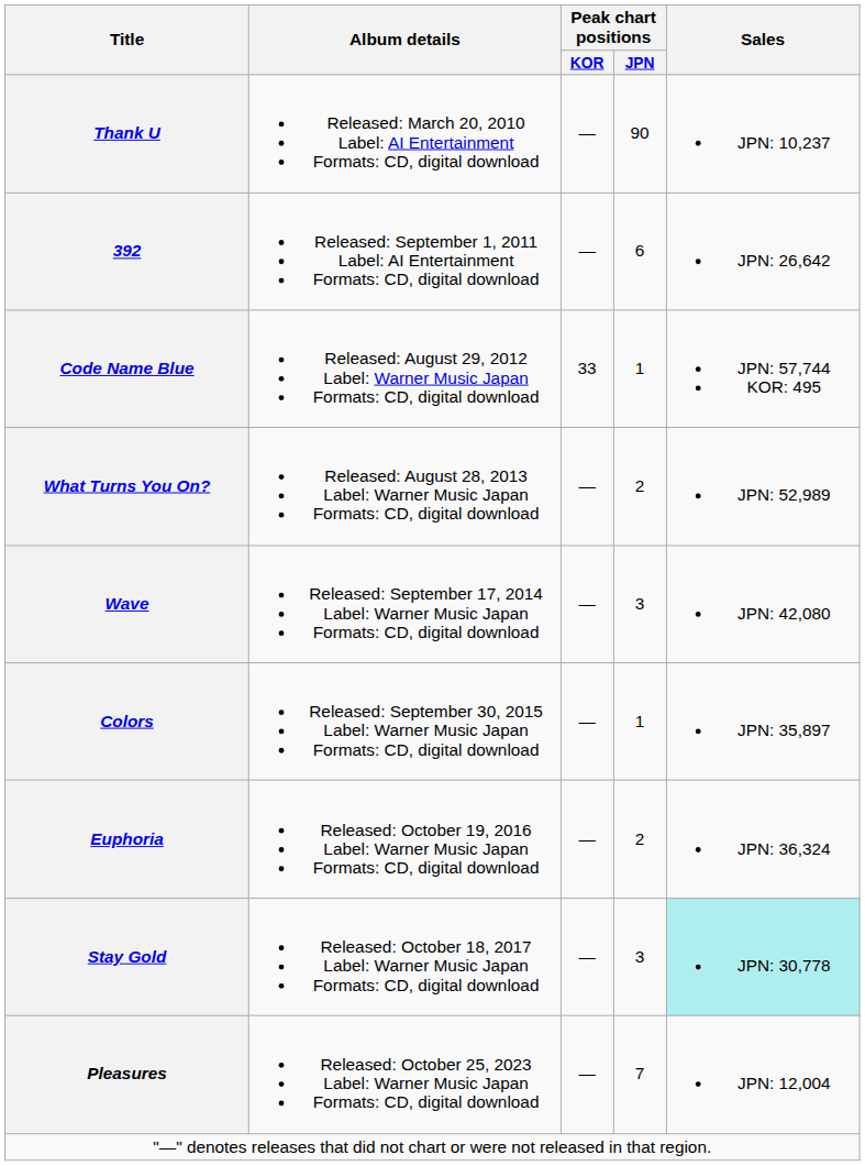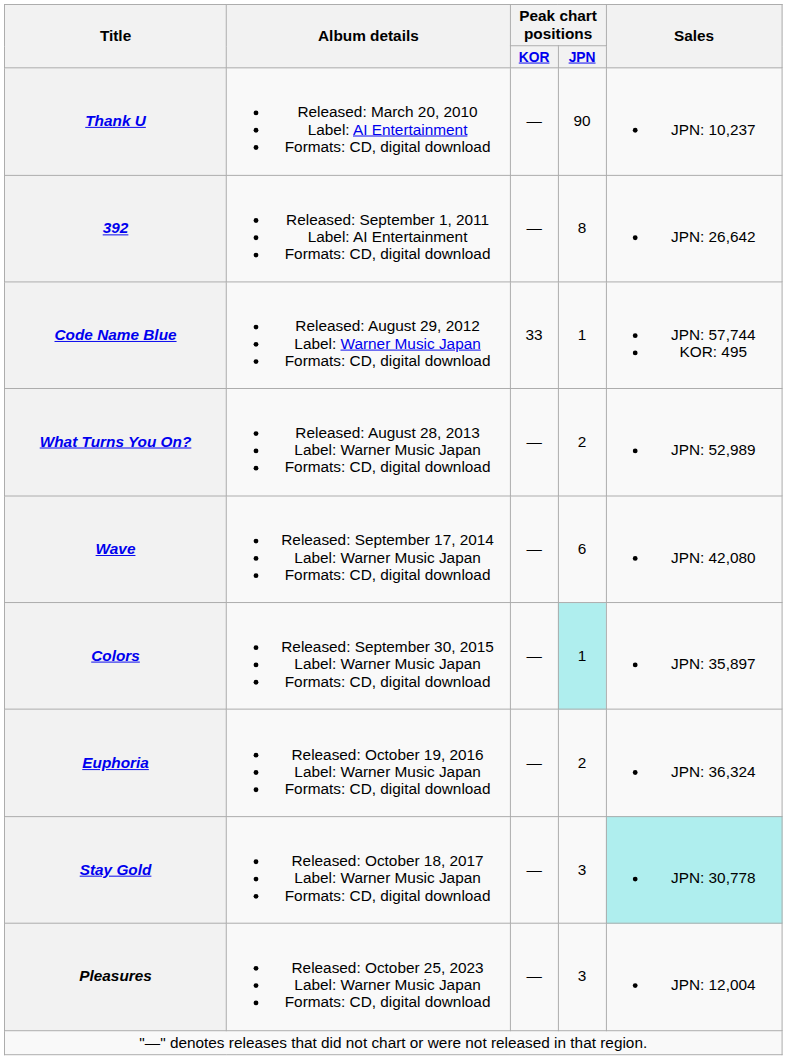392 | Peak chart positions / JPN: 6 -> 8
Wave | Peak chart positions / JPN: 3 -> 6
Colors | Peak chart positions / JPN: no background -> paleturquoise background
Pleasures | Peak chart positions / JPN: 7 -> 3
